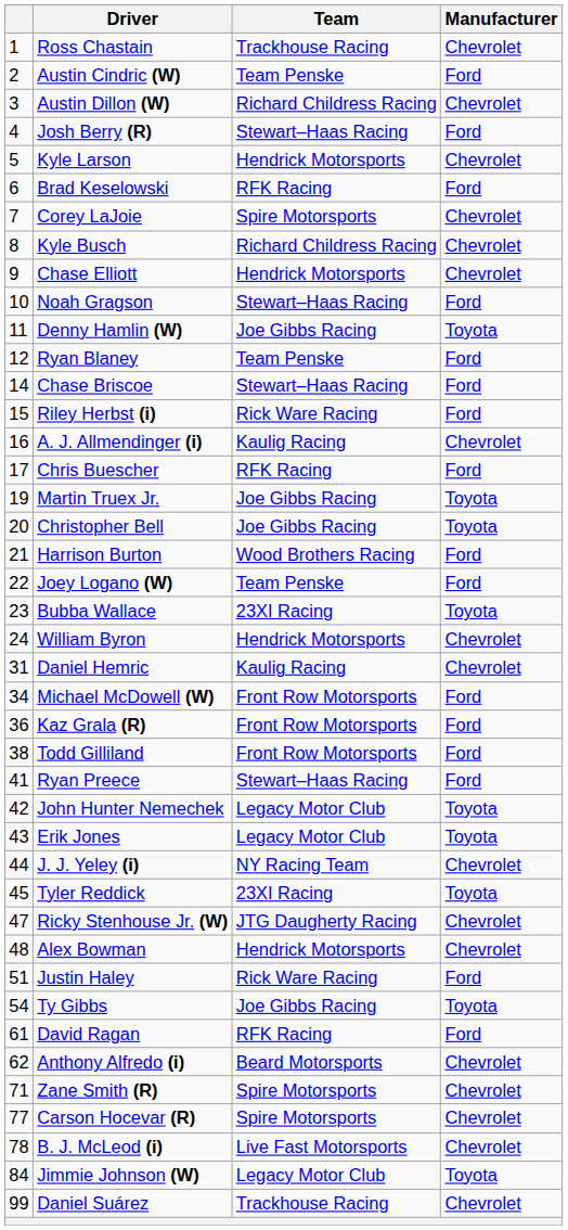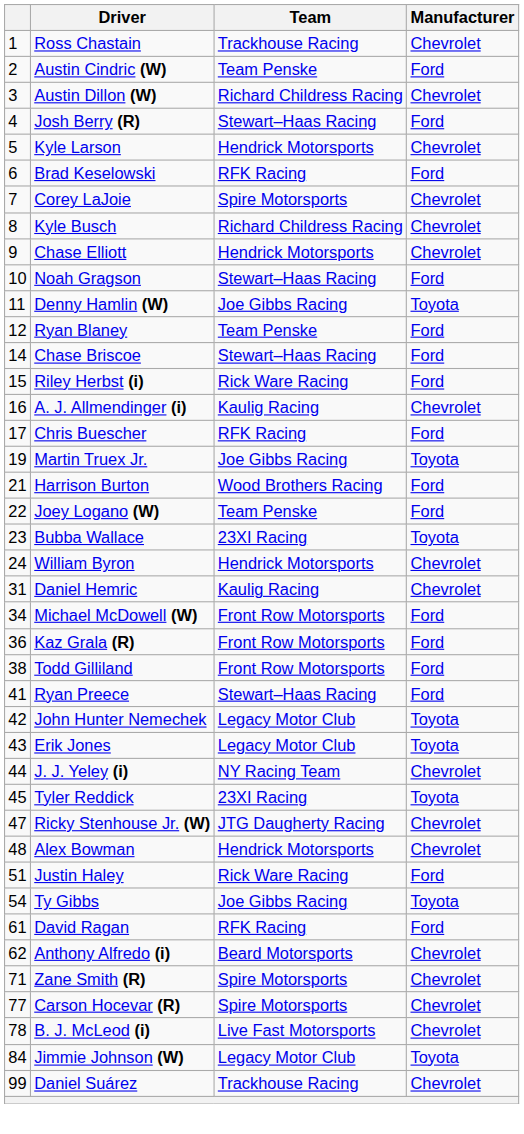- row: 20 | Christopher Bell | Joe Gibbs Racing | Toyota
